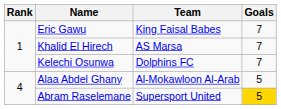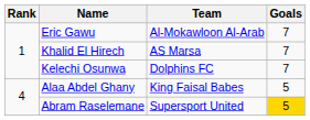Eric Gawu | Team: King Faisal Babes -> Al-Mokawloon Al-Arab
Alaa Abdel Ghany | Team: Al-Mokawloon Al-Arab -> King Faisal Babes
